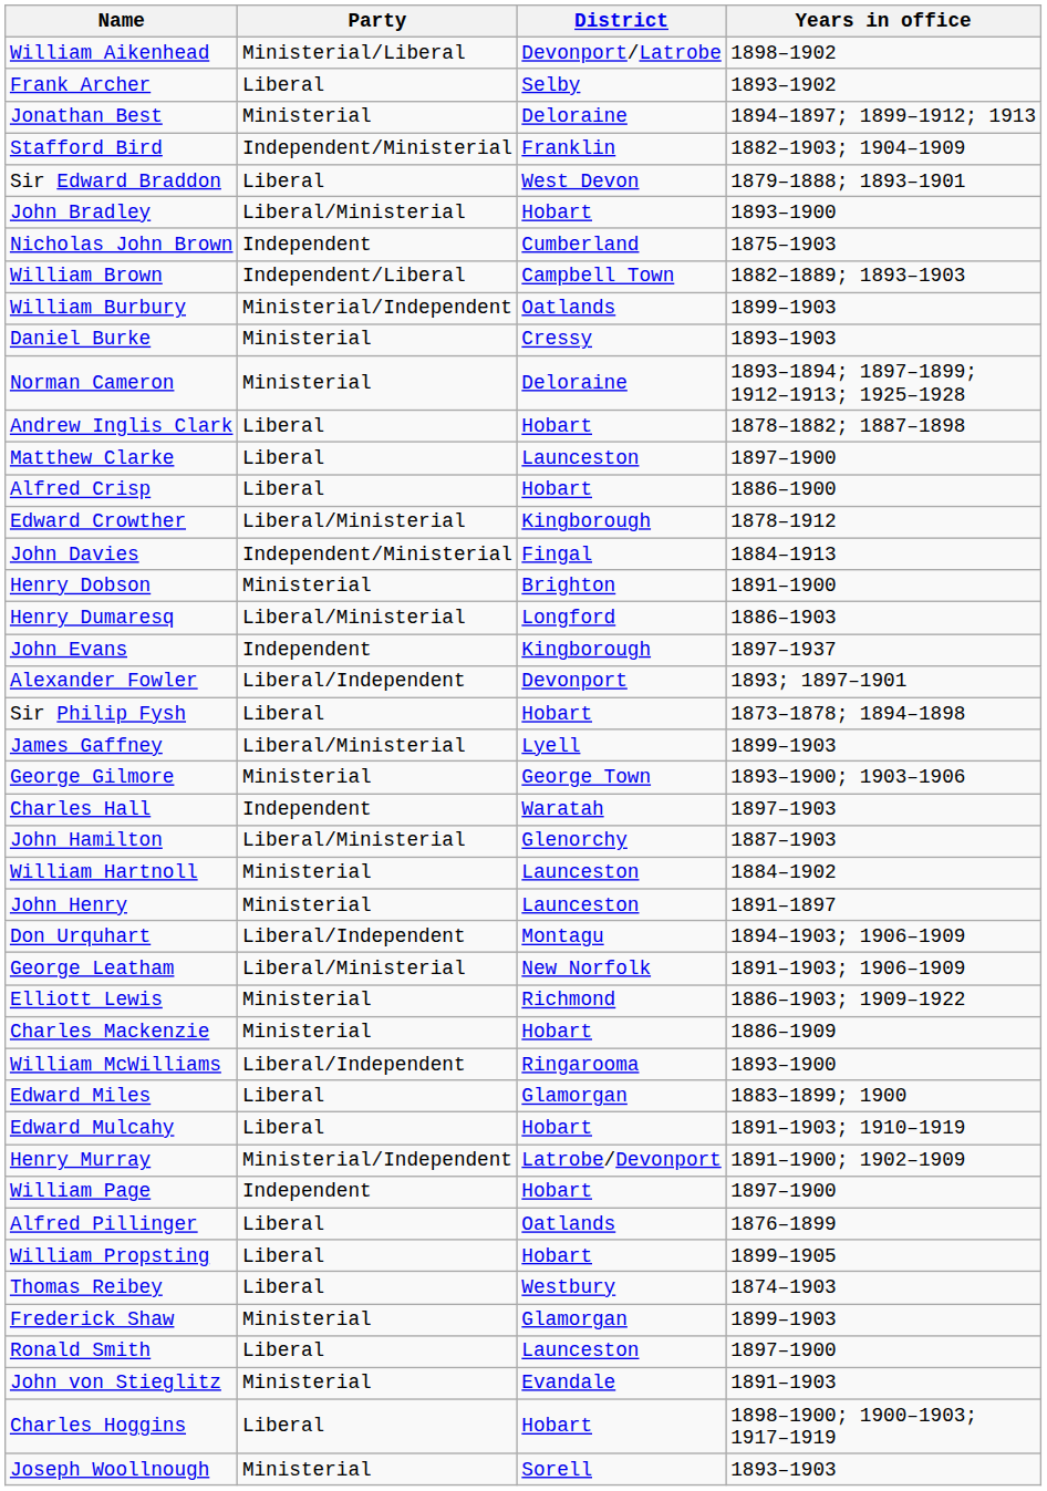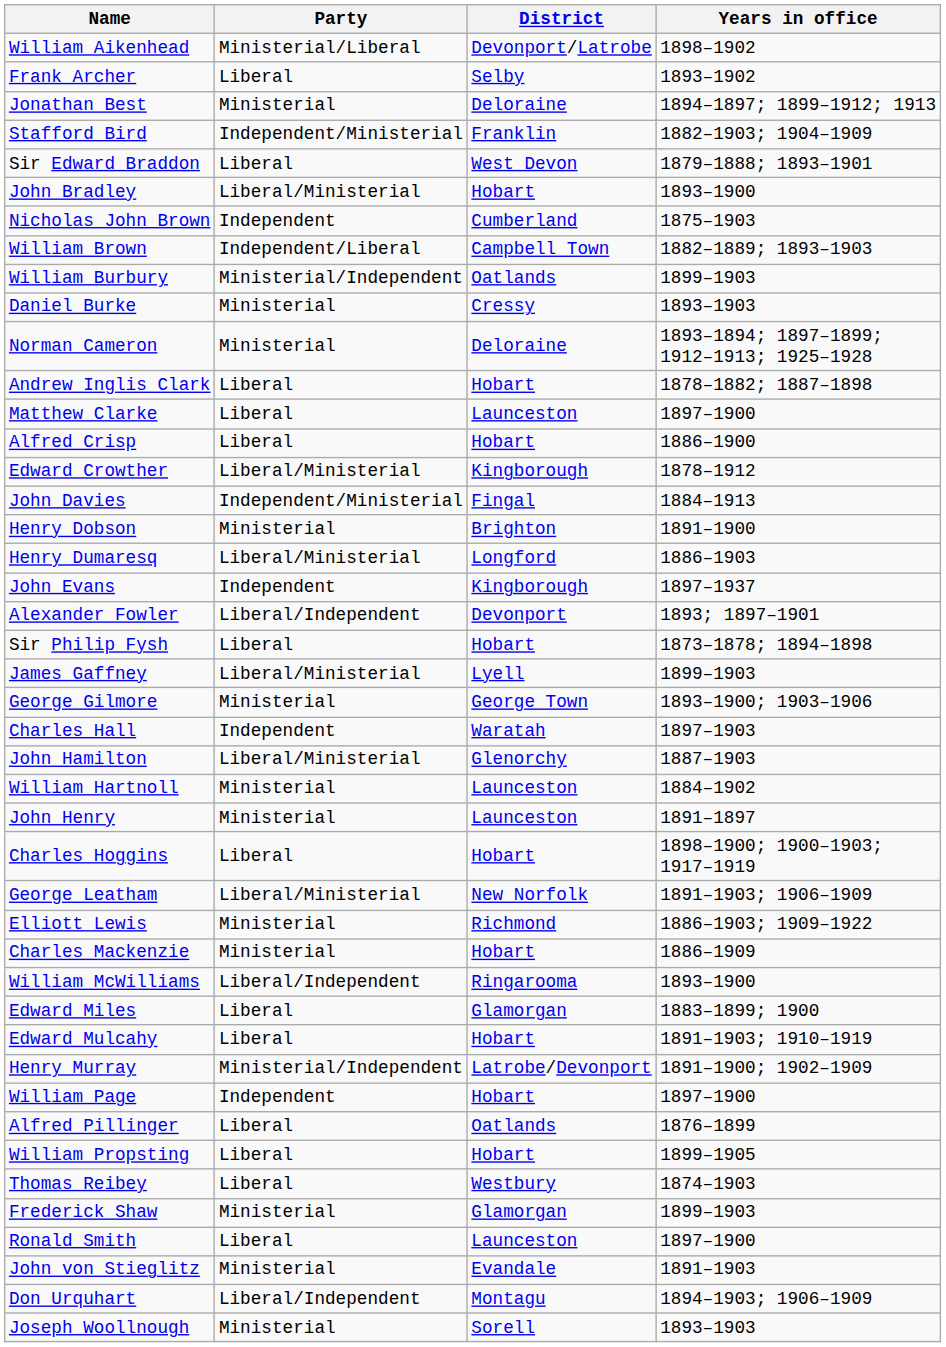rows swapped: Charles Hoggins <-> Don Urquhart
